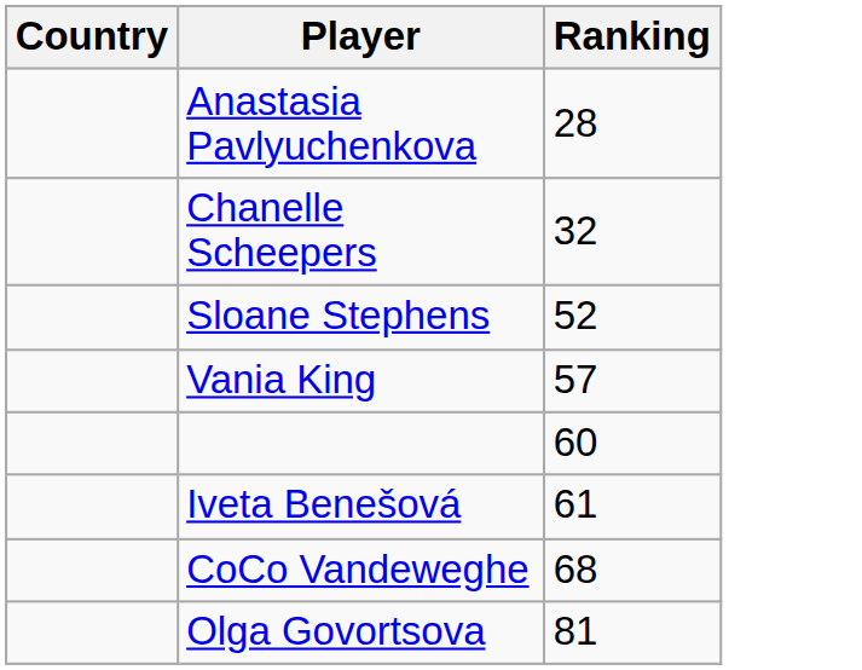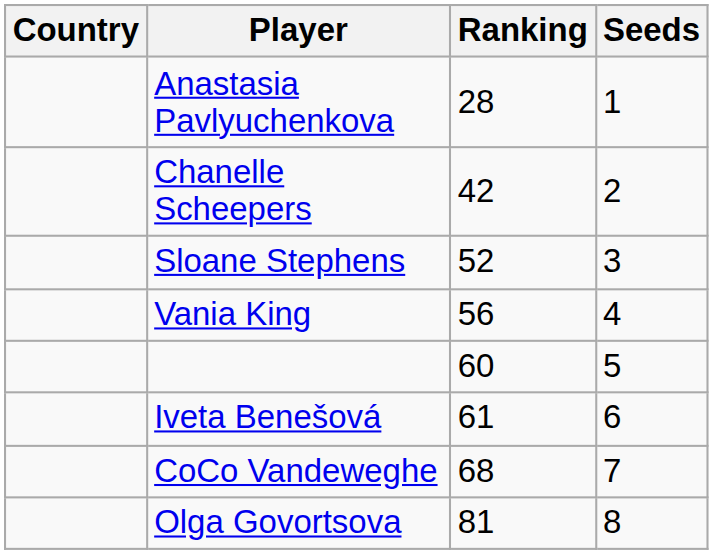+ column: Seeds | 1 | 2 | 3 | 4 | 5 | 6 | 7 | 8
Chanelle Scheepers | Ranking: 32 -> 42
Vania King | Ranking: 57 -> 56
